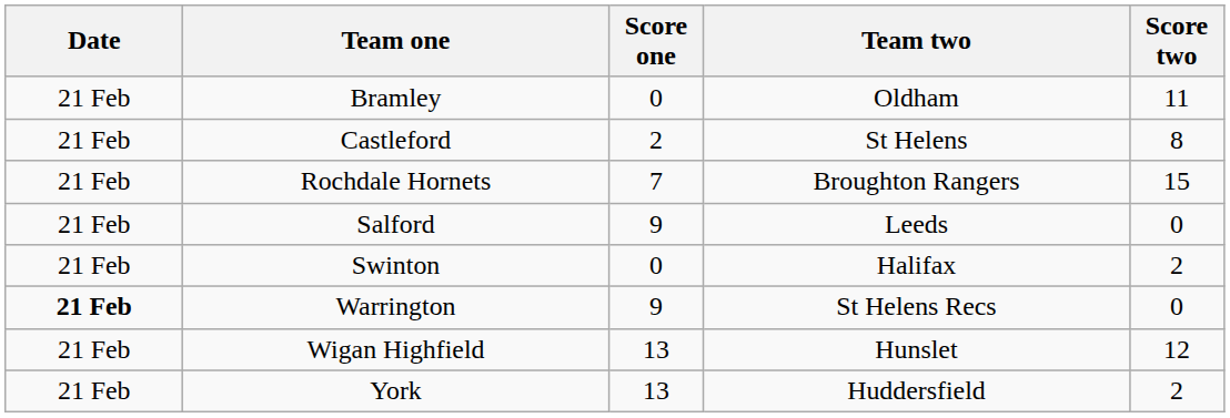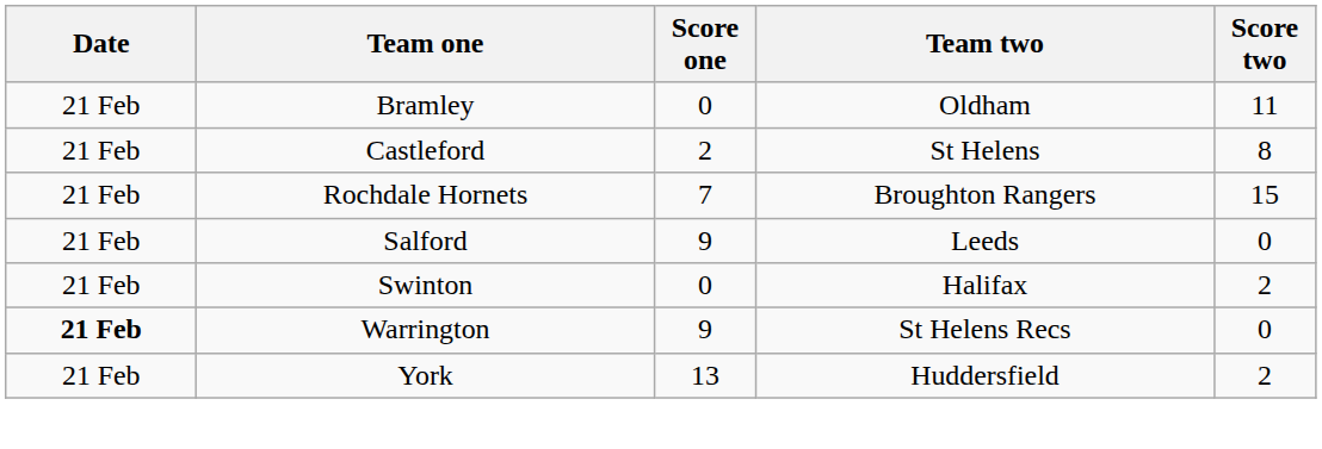- row: 21 Feb | Wigan Highfield | 13 | Hunslet | 12
